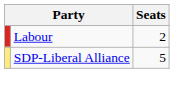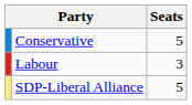+ row: Conservative | 5
Labour | Seats: 2 -> 3
